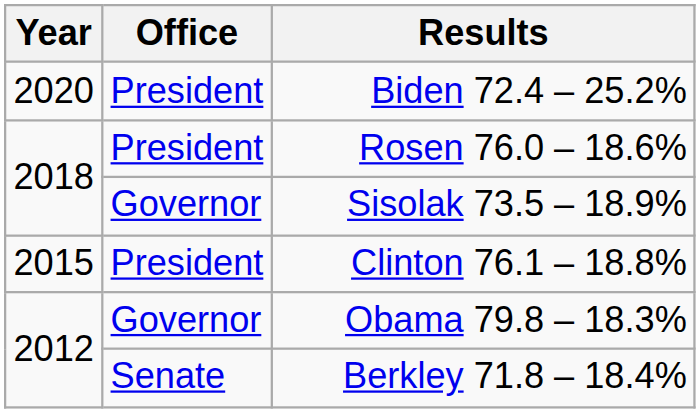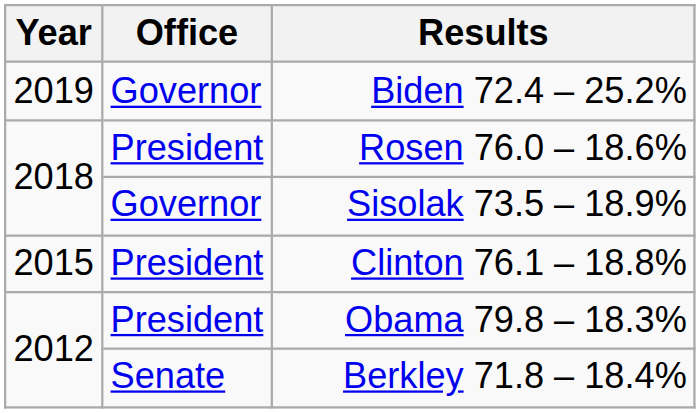Biden 72.4 – 25.2% | Year: 2020 -> 2019
Biden 72.4 – 25.2% | Office: President -> Governor
Obama 79.8 – 18.3% | Office: Governor -> President
